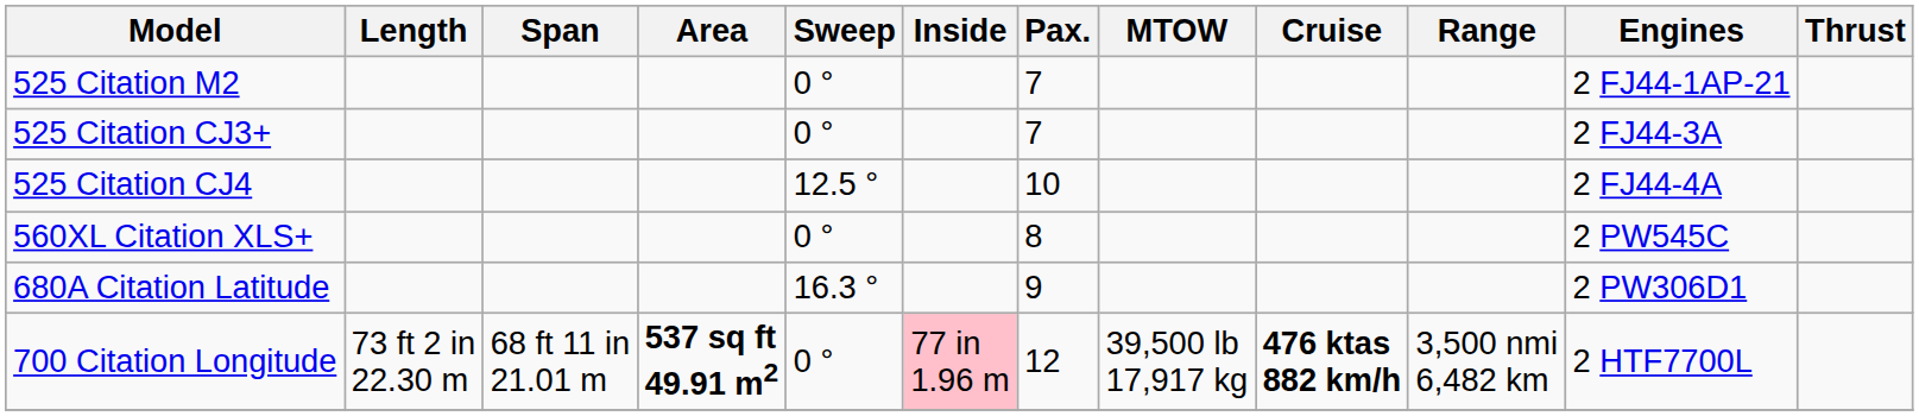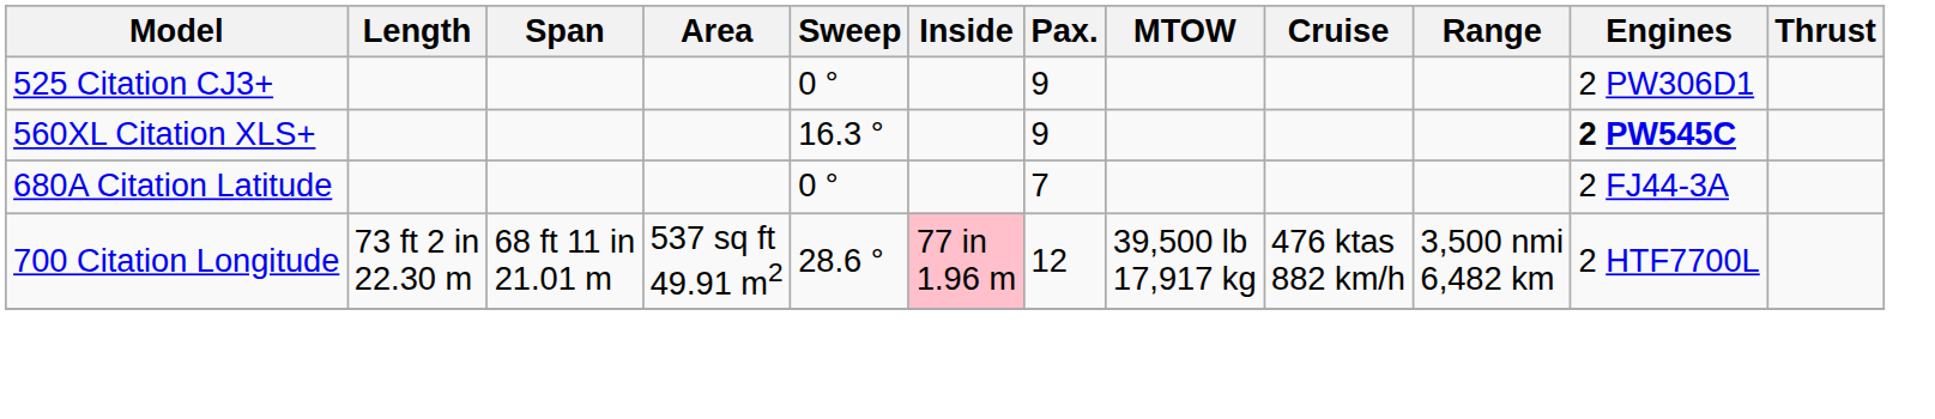- row: 525 Citation M2 | 0 ° | 7 | 2 FJ44-1AP-21
525 Citation CJ3+ | Pax.: 7 -> 9
525 Citation CJ3+ | Engines: 2 FJ44-3A -> 2 PW306D1
- row: 525 Citation CJ4 | 12.5 ° | 10 | 2 FJ44-4A
560XL Citation XLS+ | Sweep: 0 ° -> 16.3 °
560XL Citation XLS+ | Pax.: 8 -> 9
560XL Citation XLS+ | Engines: normal -> bold
680A Citation Latitude | Sweep: 16.3 ° -> 0 °
680A Citation Latitude | Pax.: 9 -> 7
680A Citation Latitude | Engines: 2 PW306D1 -> 2 FJ44-3A
700 Citation Longitude | Area: bold -> normal
700 Citation Longitude | Sweep: 0 ° -> 28.6 °
700 Citation Longitude | Cruise: bold -> normal
